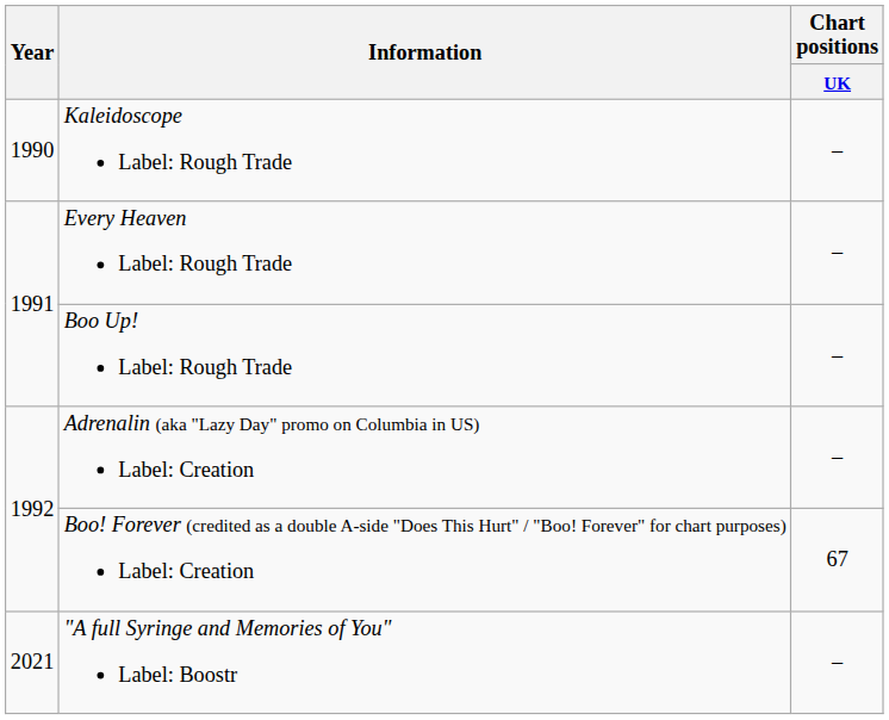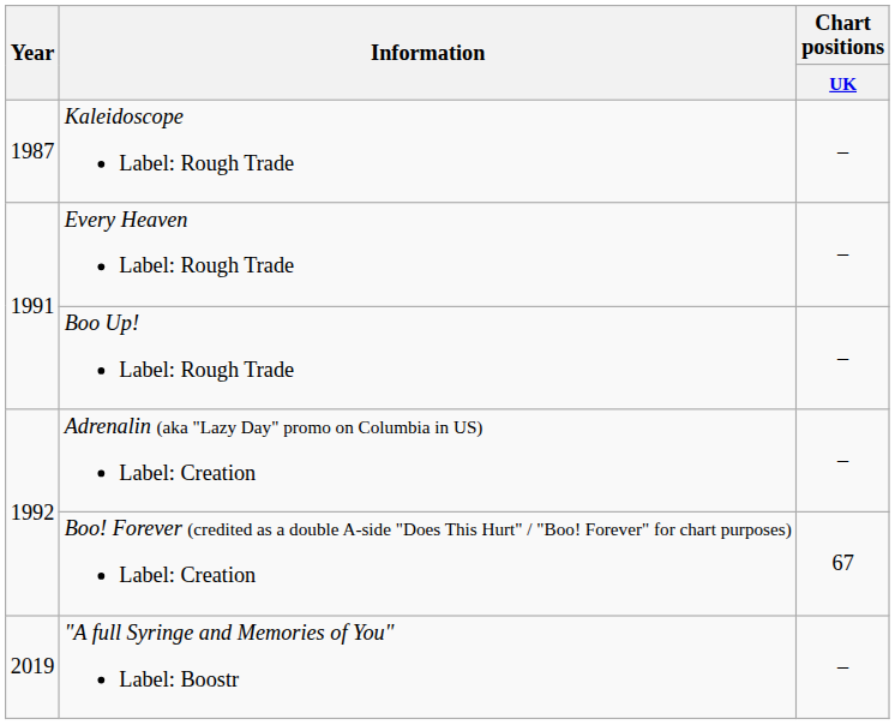Kaleidoscope Label: Rough Trade | Year: 1990 -> 1987
"A full Syringe and Memories of You" Label: Boostr | Year: 2021 -> 2019
